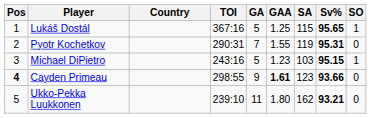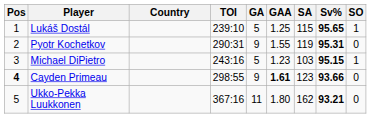Lukáš Dostál | TOI: 367:16 -> 239:10
Pyotr Kochetkov | GA: 7 -> 9
Ukko-Pekka Luukkonen | TOI: 239:10 -> 367:16
